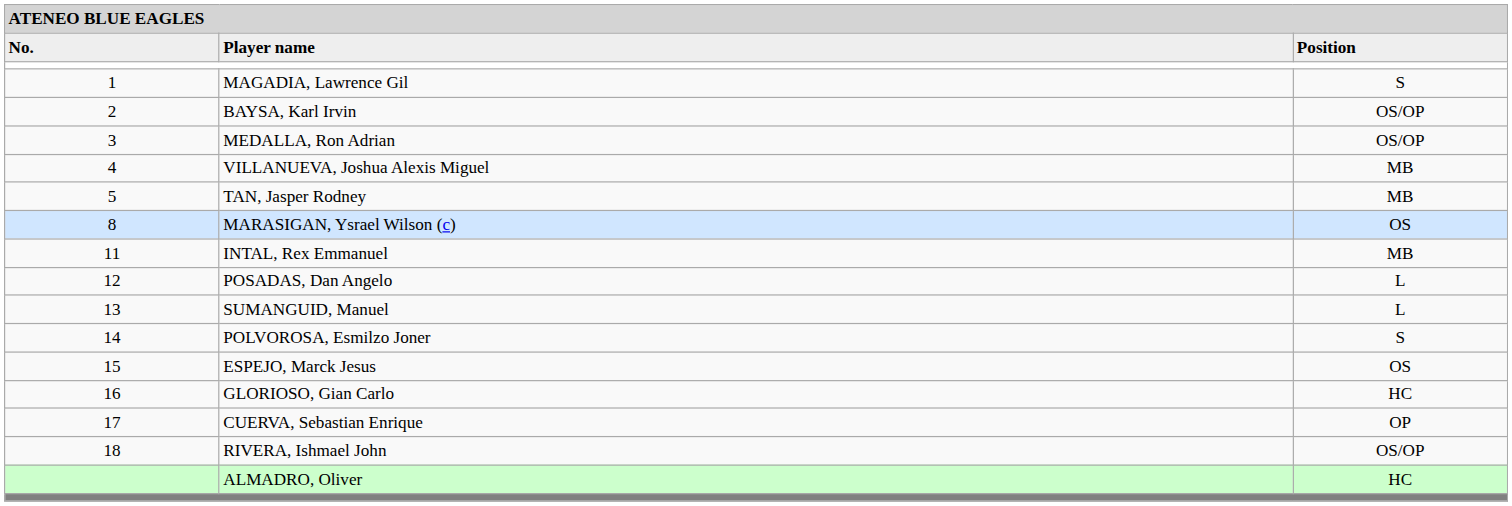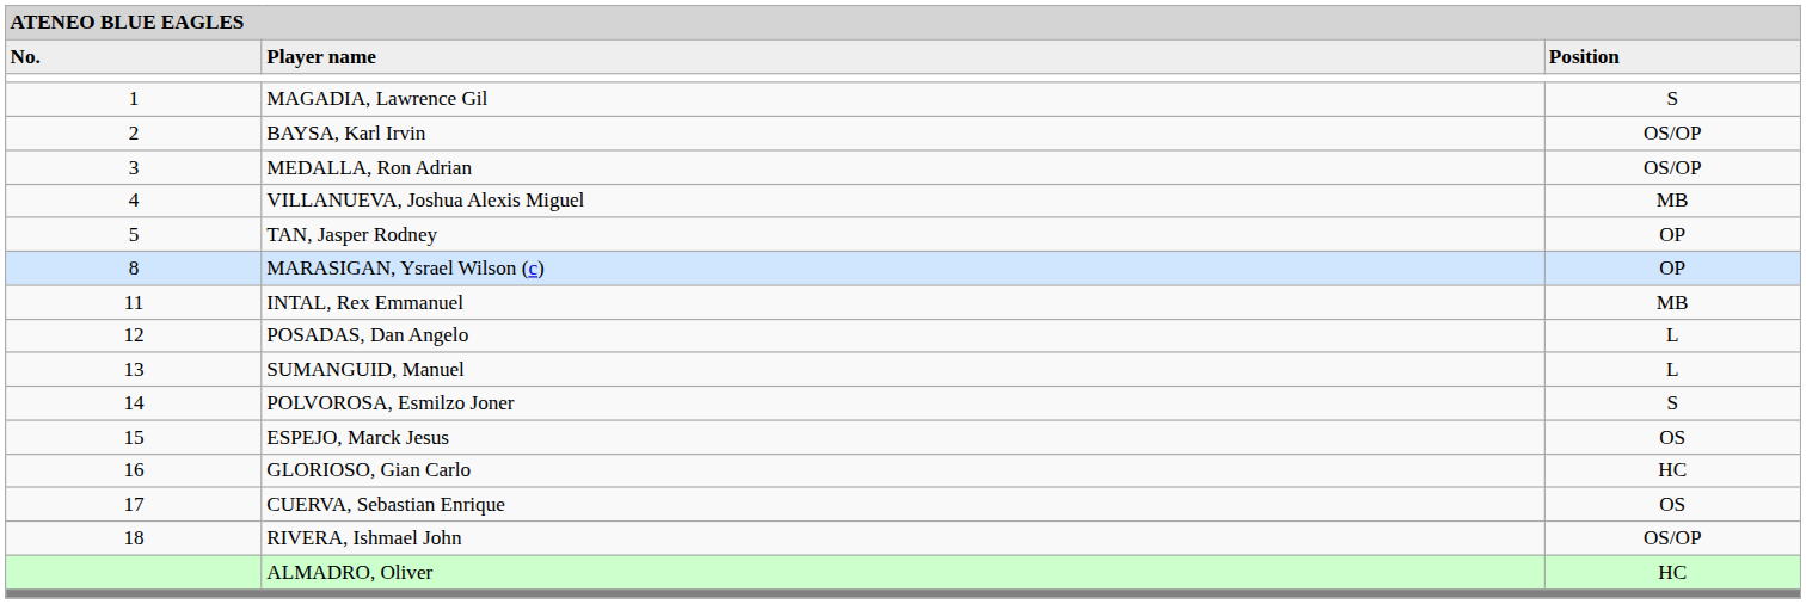TAN, Jasper Rodney | column 3: MB -> OP
MARASIGAN, Ysrael Wilson (c) | column 3: OS -> OP
CUERVA, Sebastian Enrique | column 3: OP -> OS
